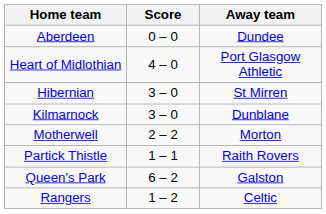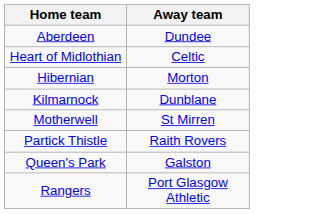- column: Score | 0 – 0 | 4 – 0 | 3 – 0 | 3 – 0 | 2 – 2 | 1 – 1 | 6 – 2 | 1 – 2
Heart of Midlothian | Away team: Port Glasgow Athletic -> Celtic
Hibernian | Away team: St Mirren -> Morton
Motherwell | Away team: Morton -> St Mirren
Rangers | Away team: Celtic -> Port Glasgow Athletic
